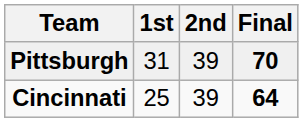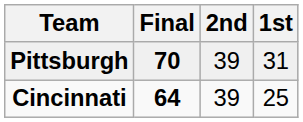columns swapped: 1st <-> Final
